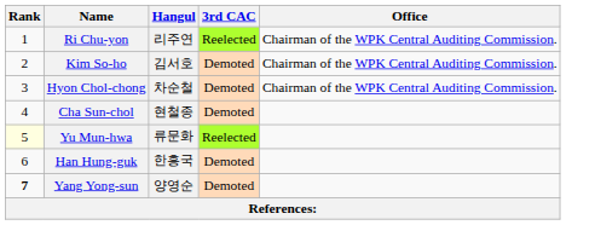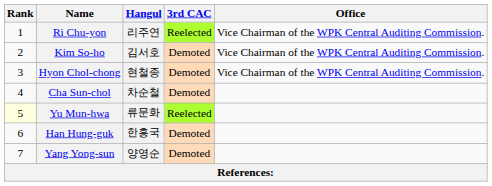Ri Chu-yon | Office: Chairman of the WPK Central Auditing Commission. -> Vice Chairman of the WPK Central Auditing Commission.
Kim So-ho | Office: Chairman of the WPK Central Auditing Commission. -> Vice Chairman of the WPK Central Auditing Commission.
Hyon Chol-chong | Hangul: 차순철 -> 현철종
Hyon Chol-chong | Office: Chairman of the WPK Central Auditing Commission. -> Vice Chairman of the WPK Central Auditing Commission.
Cha Sun-chol | Hangul: 현철종 -> 차순철
Yang Yong-sun | Rank: bold -> normal
